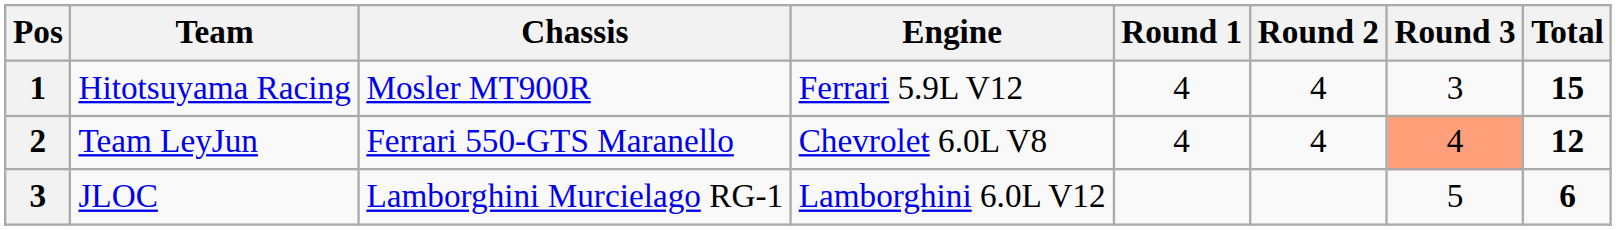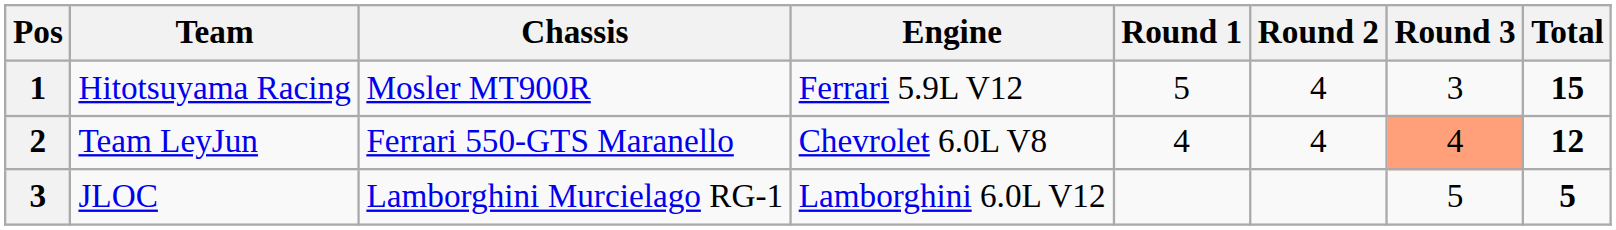Hitotsuyama Racing | Round 1: 4 -> 5
JLOC | Total: 6 -> 5
